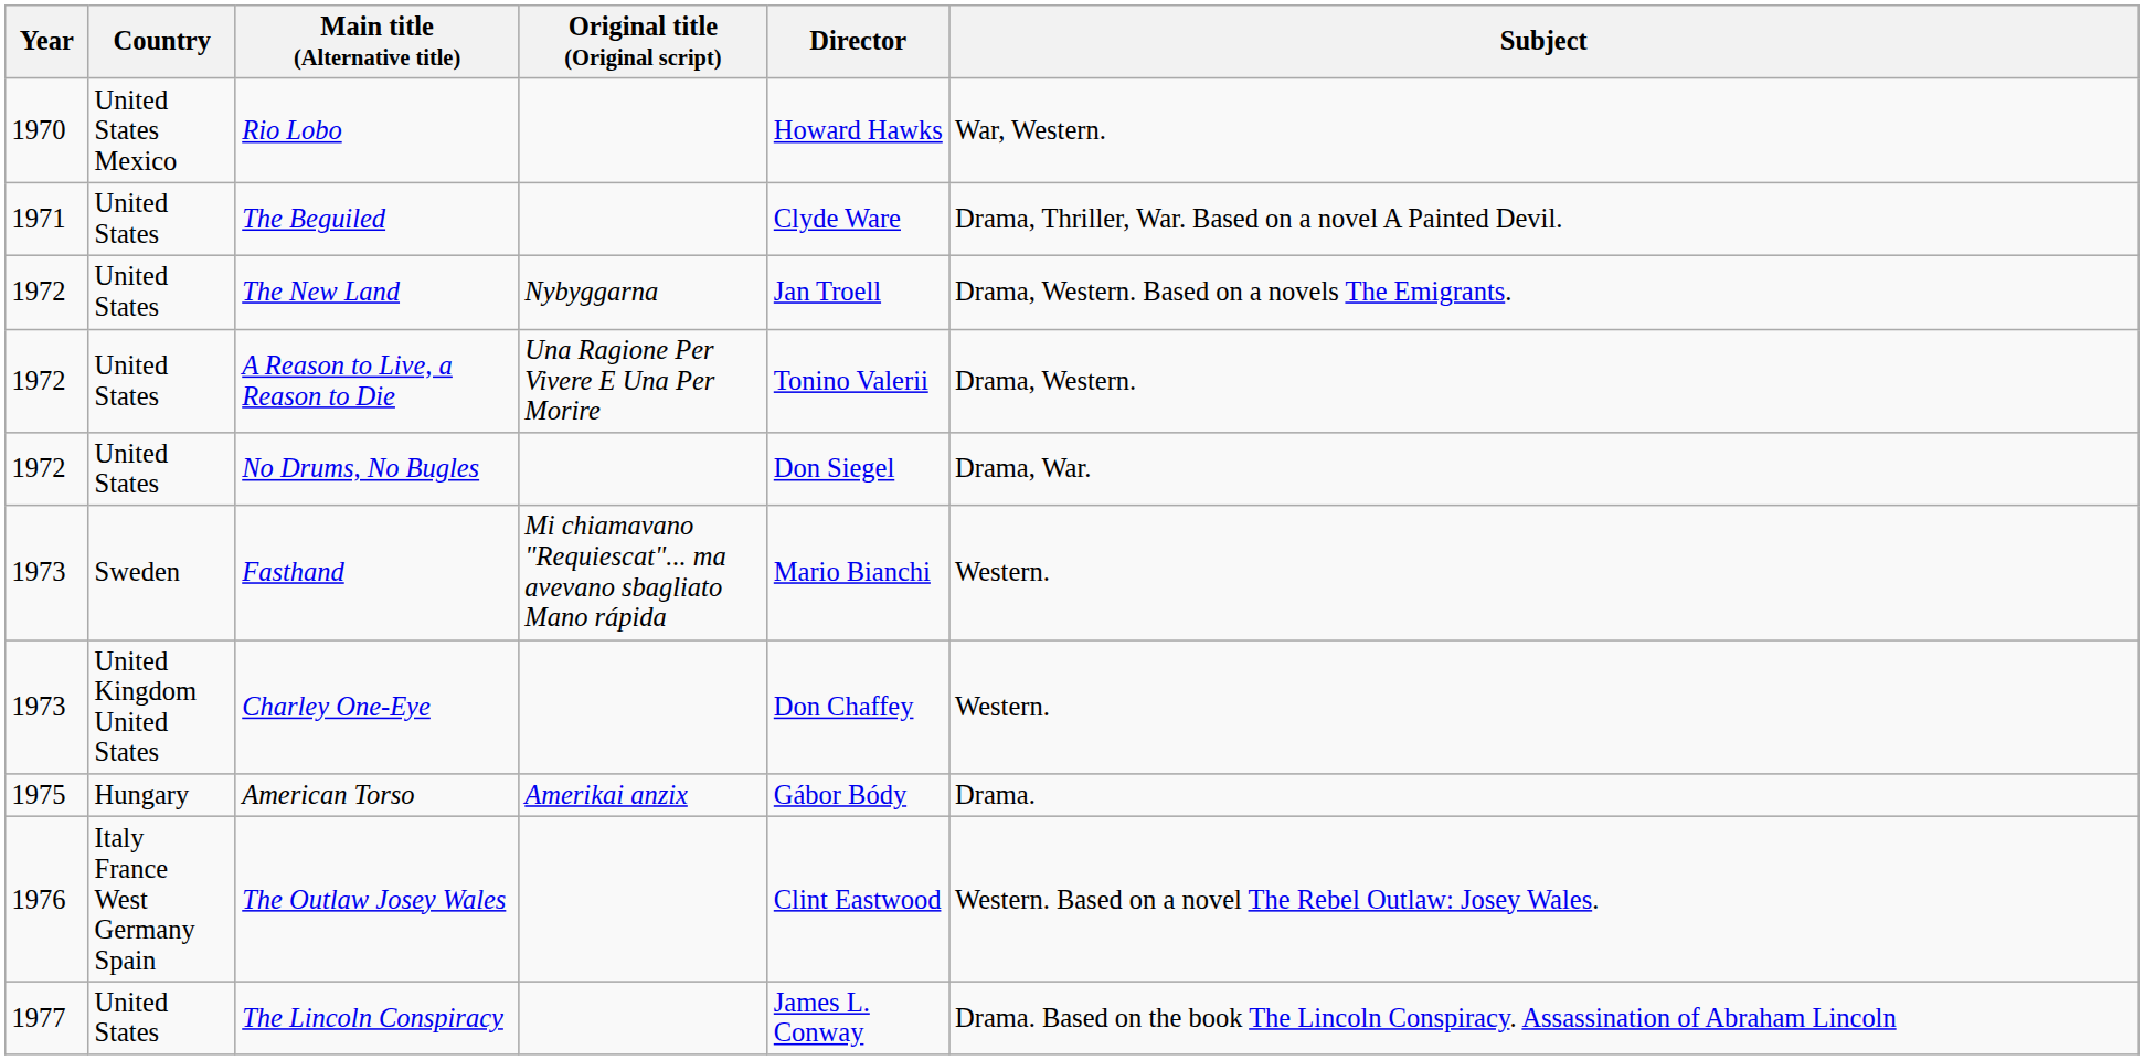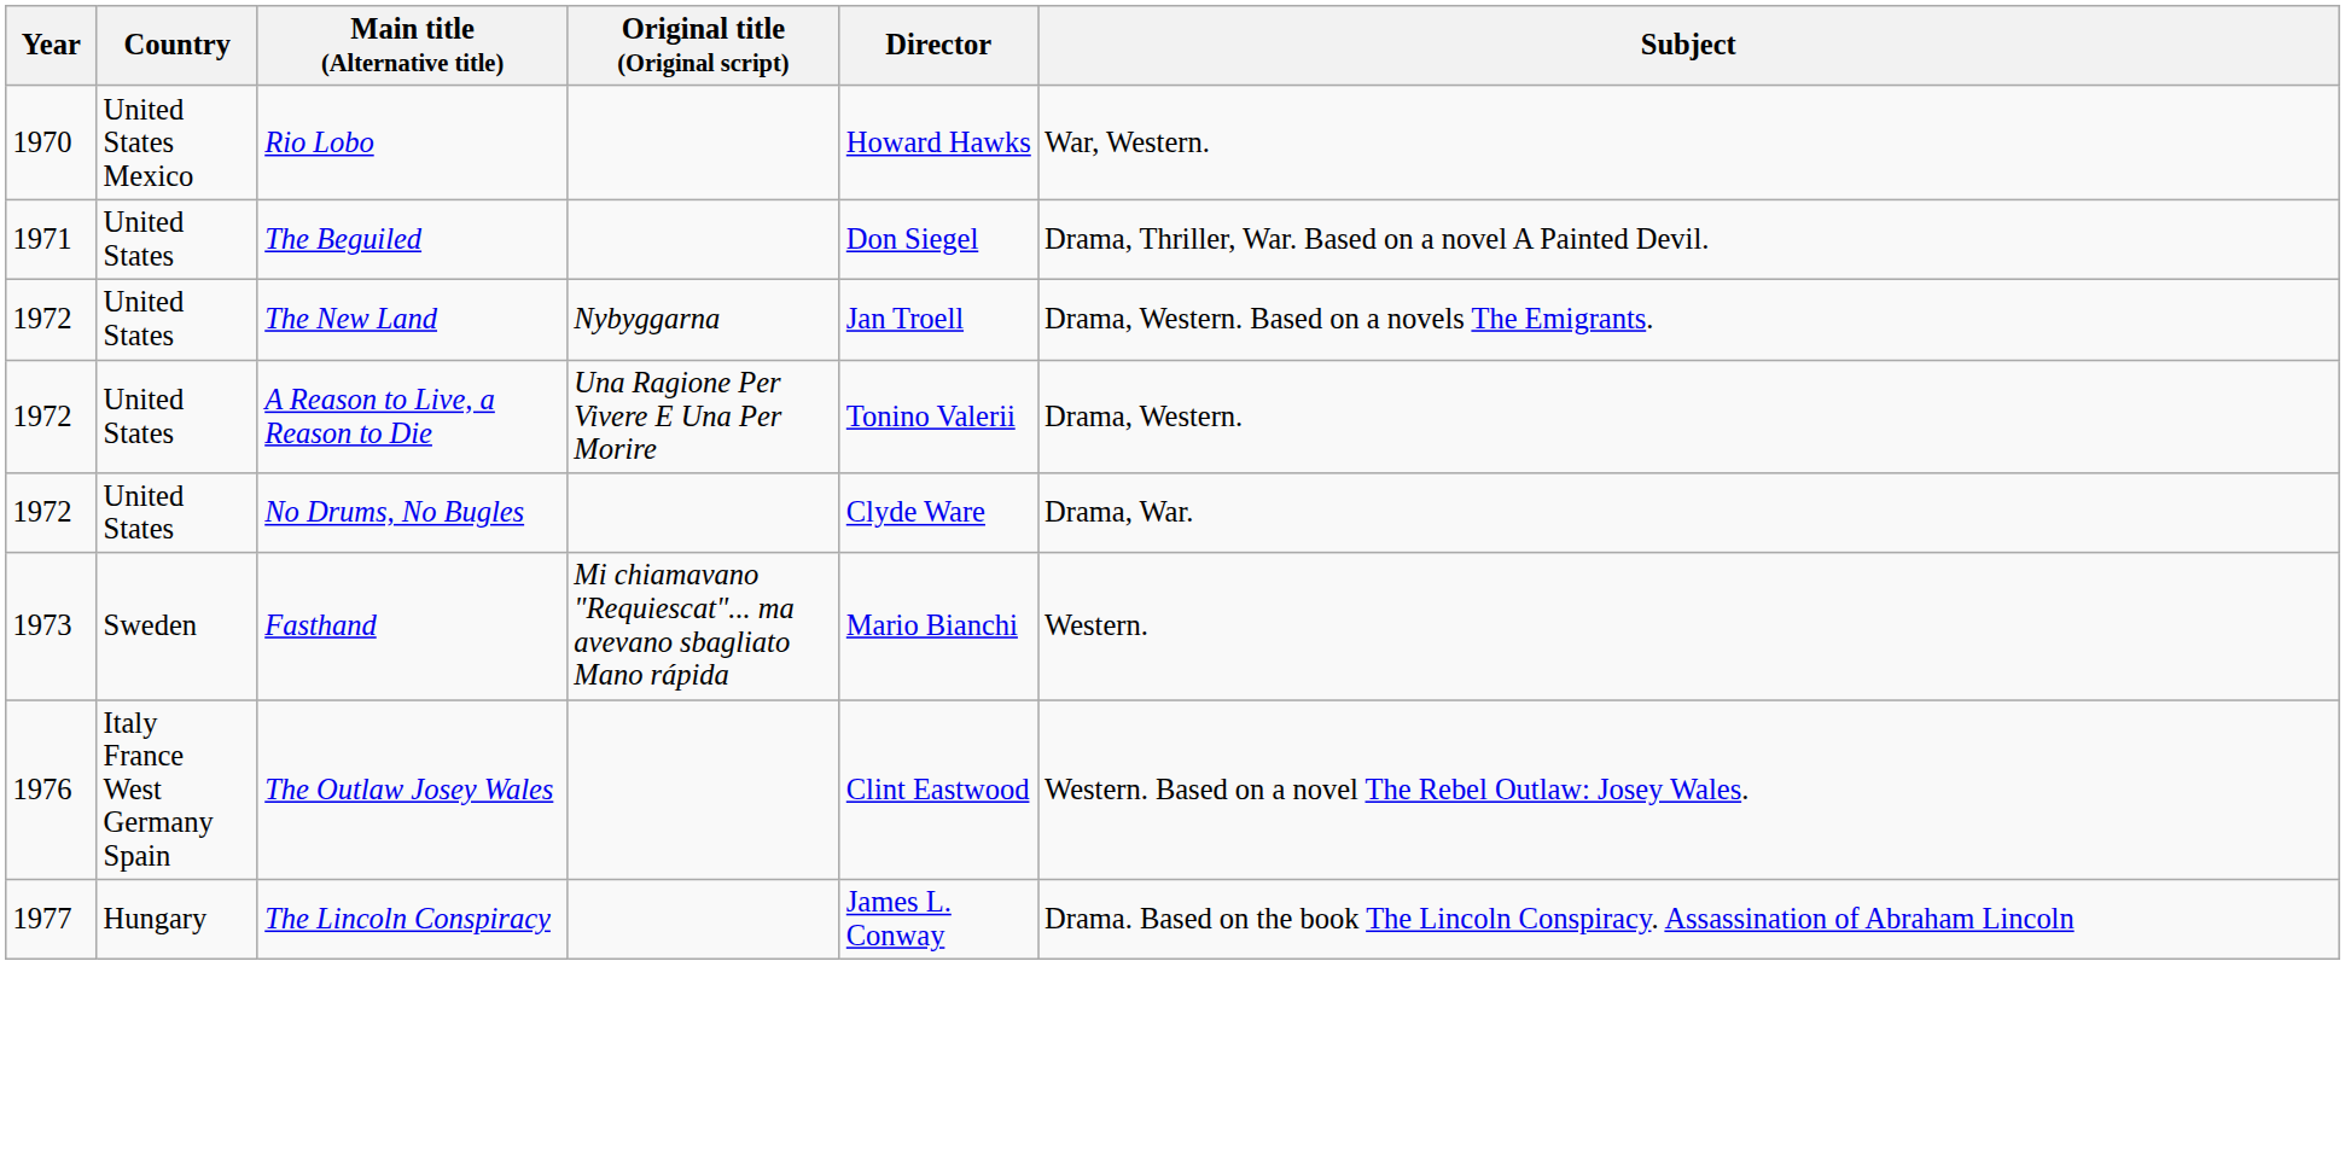The Beguiled | Director: Clyde Ware -> Don Siegel
No Drums, No Bugles | Director: Don Siegel -> Clyde Ware
- row: 1973 | United Kingdom United States | Charley One-Eye | Don Chaffey | Western.
- row: 1975 | Hungary | American Torso | Amerikai anzix | Gábor Bódy | Drama.
The Lincoln Conspiracy | Country: United States -> Hungary
